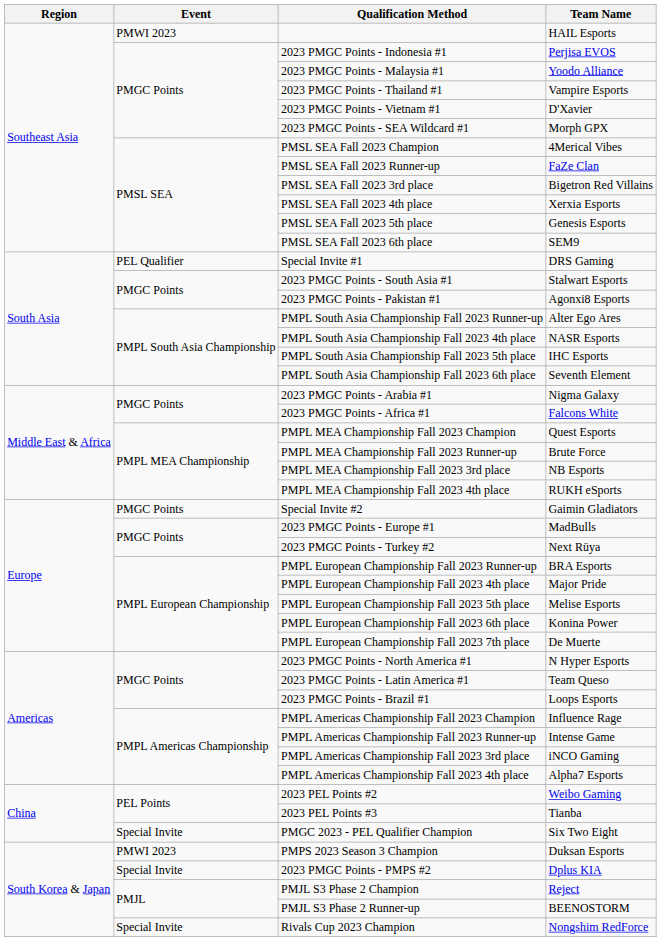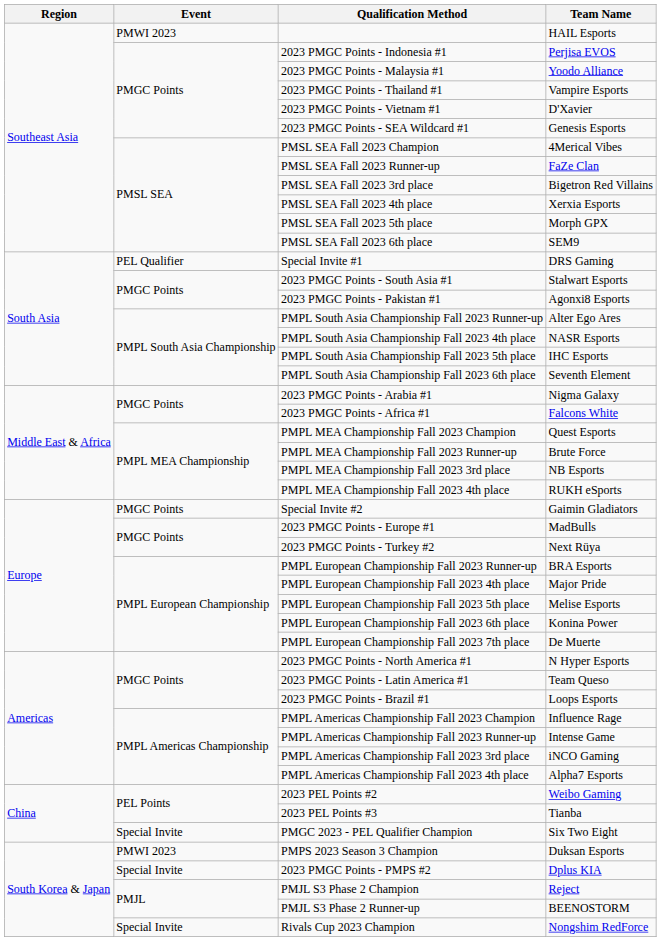2023 PMGC Points - SEA Wildcard #1 | Team Name: Morph GPX -> Genesis Esports
PMSL SEA Fall 2023 5th place | Team Name: Genesis Esports -> Morph GPX
